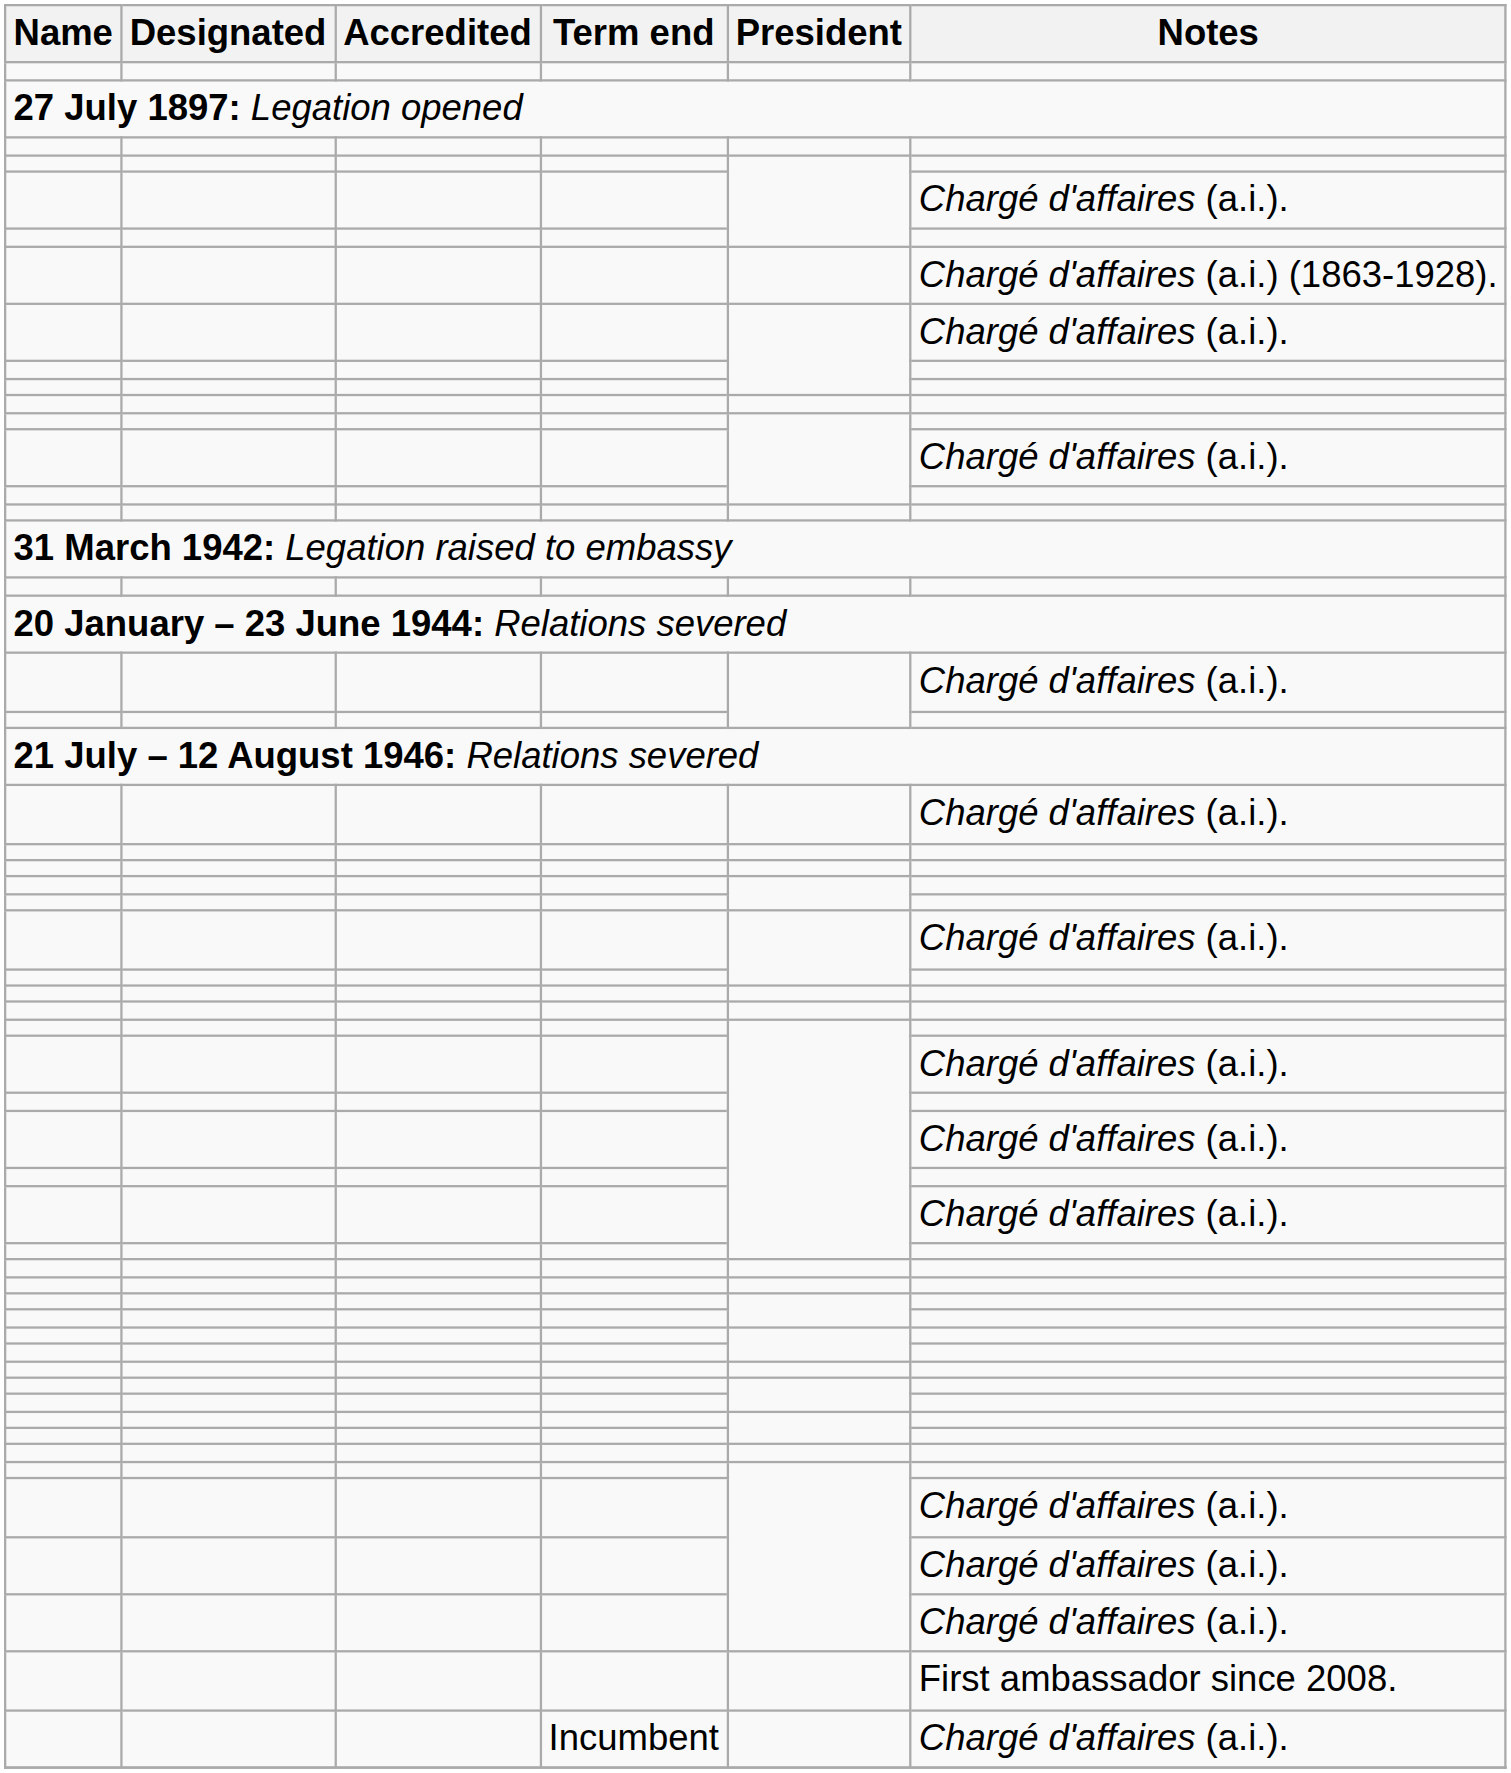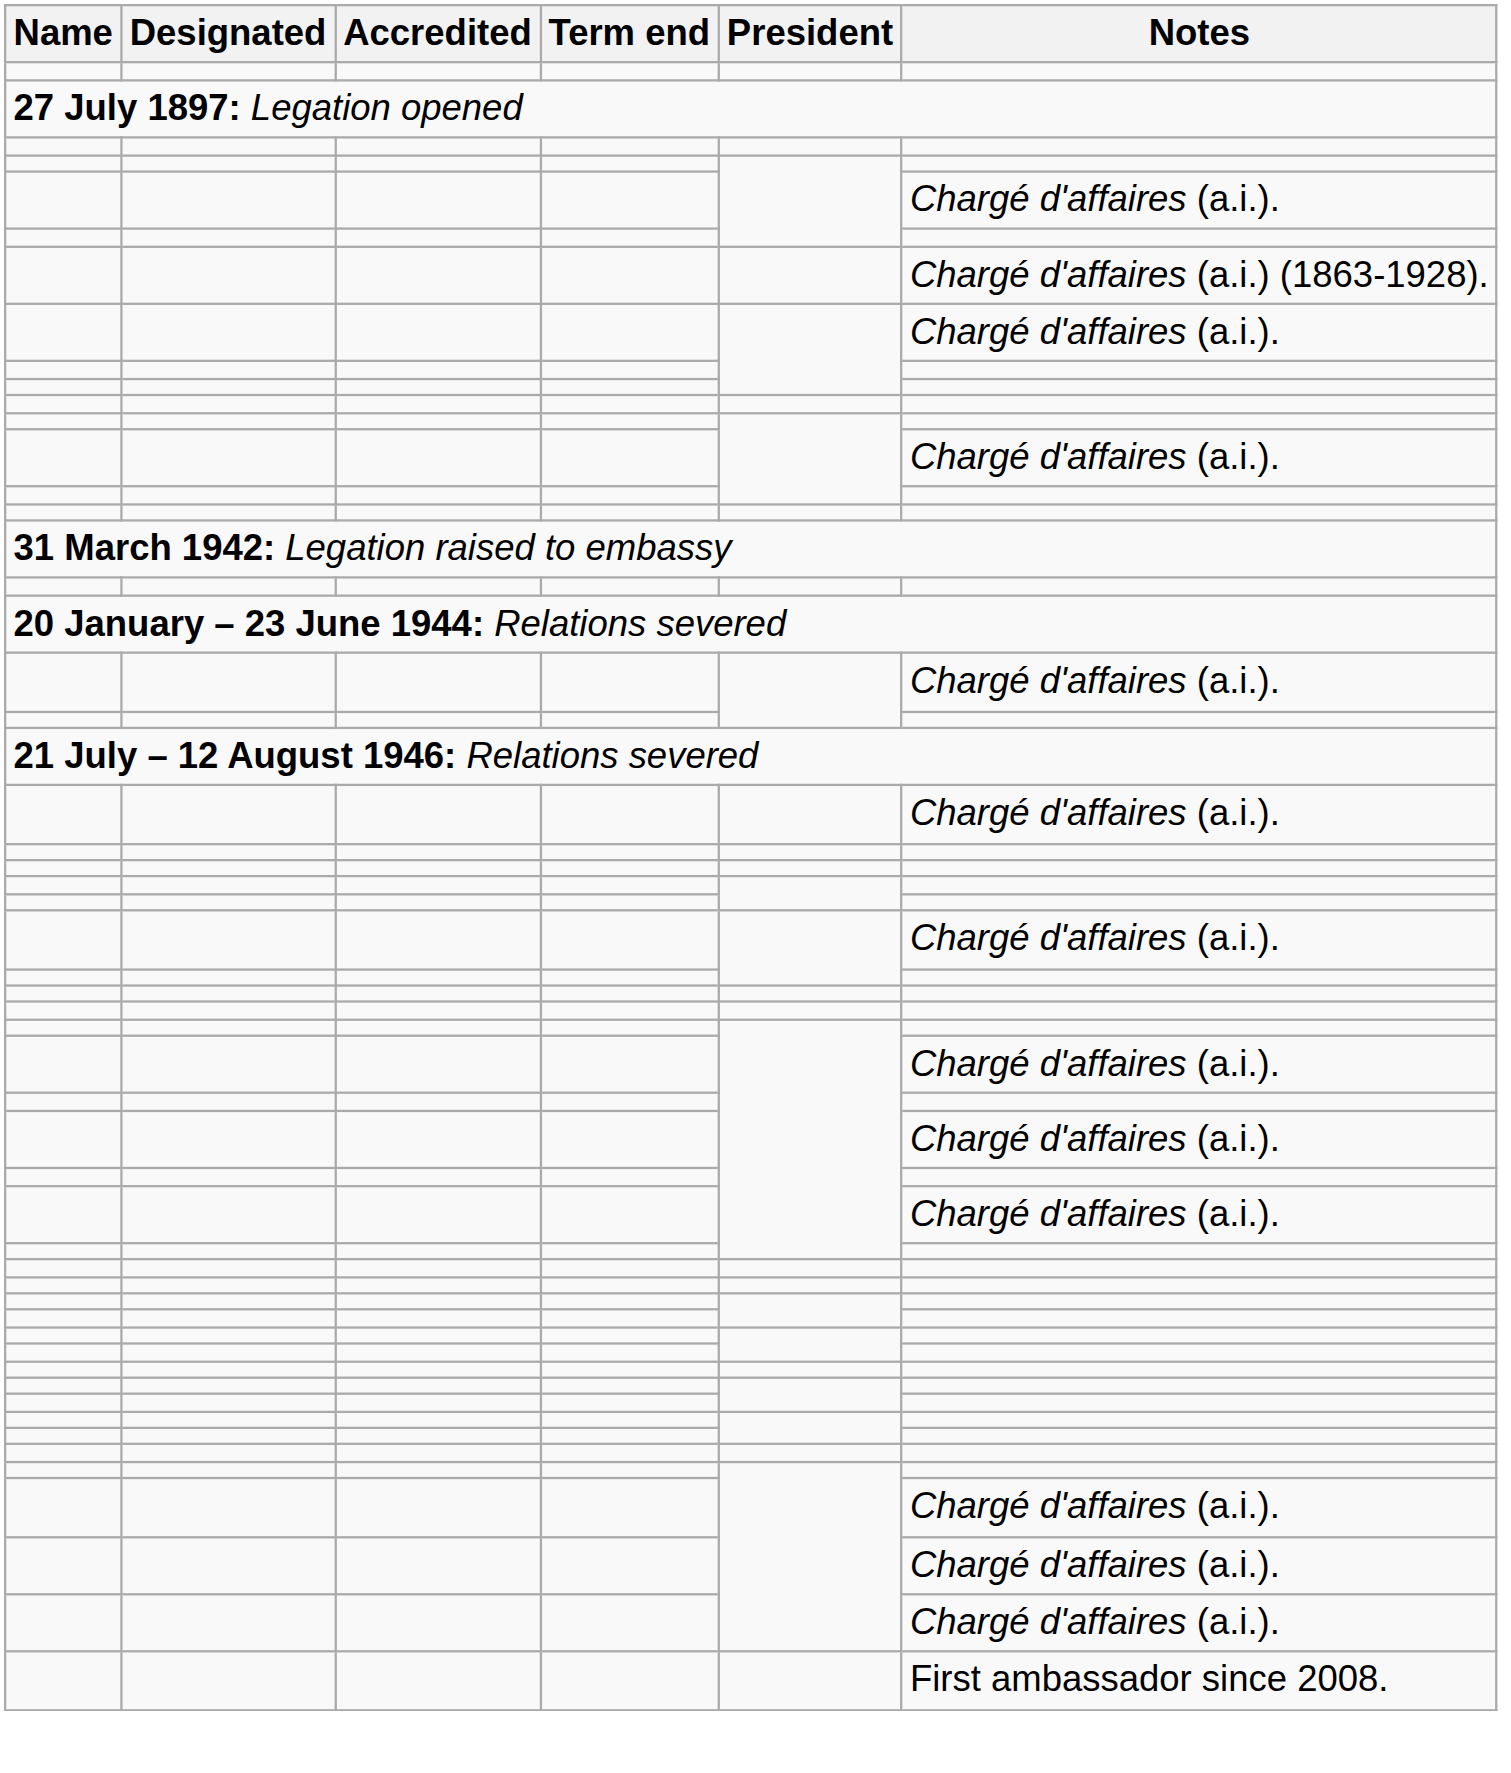- row: Incumbent | Chargé d'affaires (a.i.).
